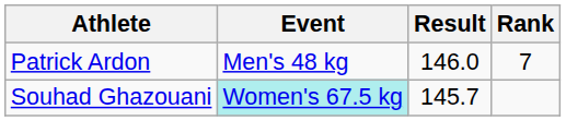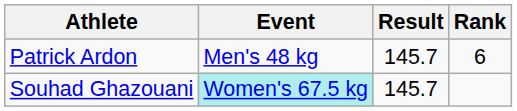Patrick Ardon | Result: 146.0 -> 145.7
Patrick Ardon | Rank: 7 -> 6
